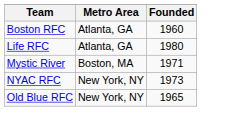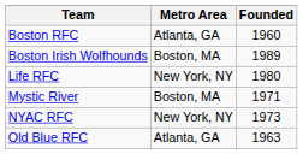+ row: Boston Irish Wolfhounds | Boston, MA | 1989
Life RFC | Metro Area: Atlanta, GA -> New York, NY
Old Blue RFC | Metro Area: New York, NY -> Atlanta, GA
Old Blue RFC | Founded: 1965 -> 1963
